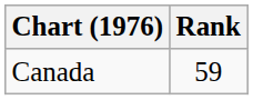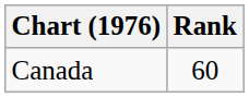Canada | Rank: 59 -> 60
